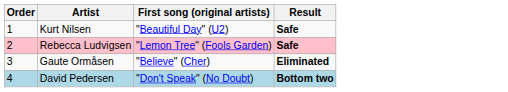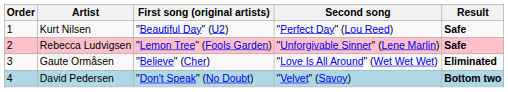+ column: Second song | "Perfect Day" (Lou Reed) | "Unforgivable Sinner" (Lene Marlin) | "Love Is All Around" (Wet Wet Wet) | "Velvet" (Savoy)
